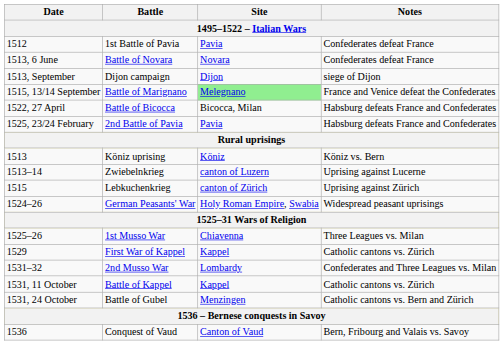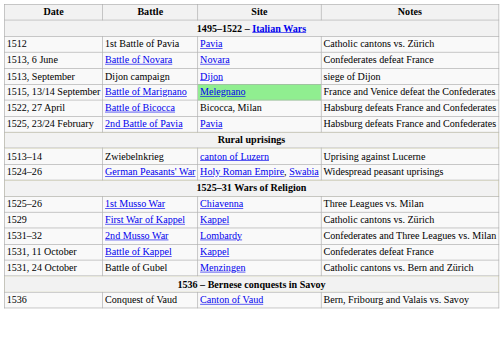1st Battle of Pavia | Notes: Confederates defeat France -> Catholic cantons vs. Zürich
- row: 1513 | Köniz uprising | Köniz | Köniz vs. Bern
- row: 1515 | Lebkuchenkrieg | canton of Zürich | Uprising against Zürich
Battle of Kappel | Notes: Catholic cantons vs. Zürich -> Confederates defeat France
